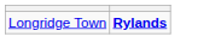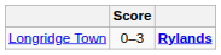+ column: Score | 0–3
